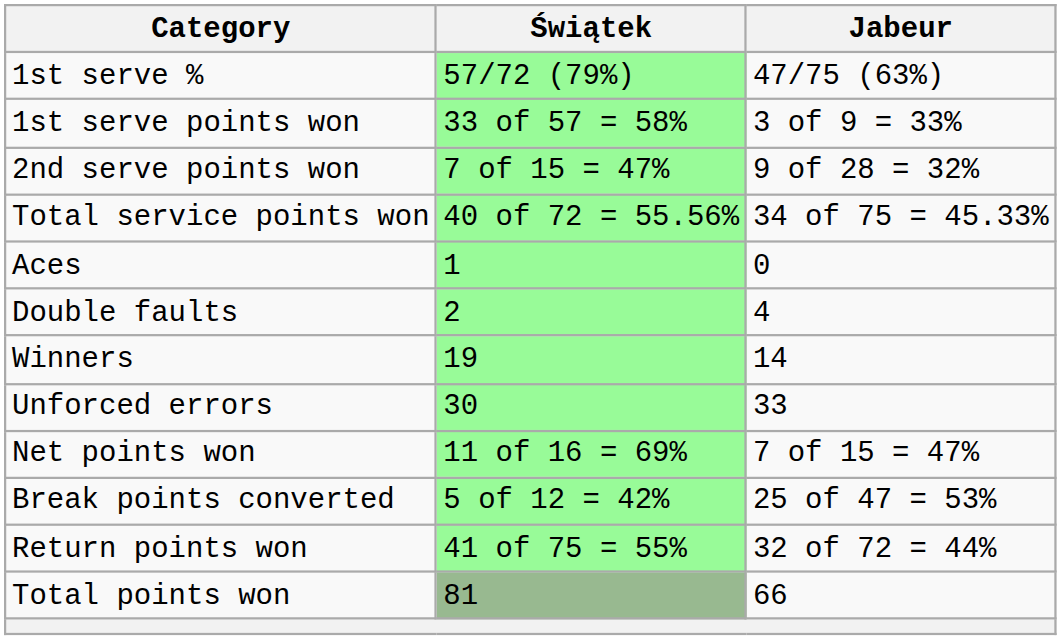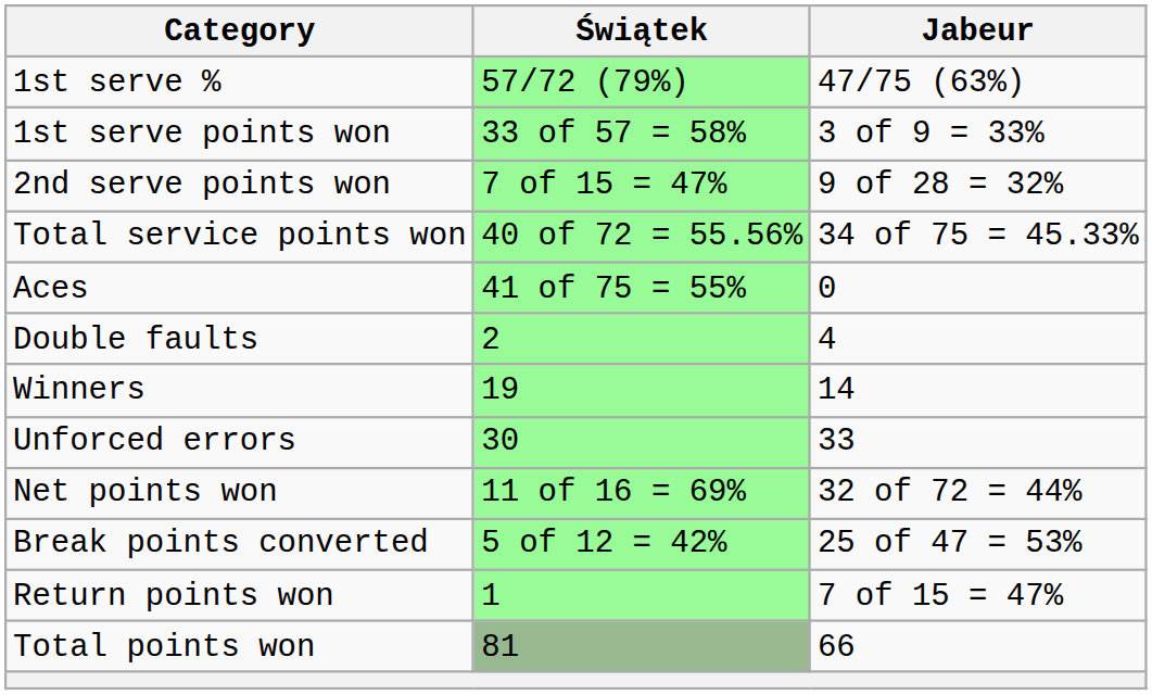Aces | Świątek: 1 -> 41 of 75 = 55%
Net points won | Jabeur: 7 of 15 = 47% -> 32 of 72 = 44%
Return points won | Świątek: 41 of 75 = 55% -> 1
Return points won | Jabeur: 32 of 72 = 44% -> 7 of 15 = 47%
